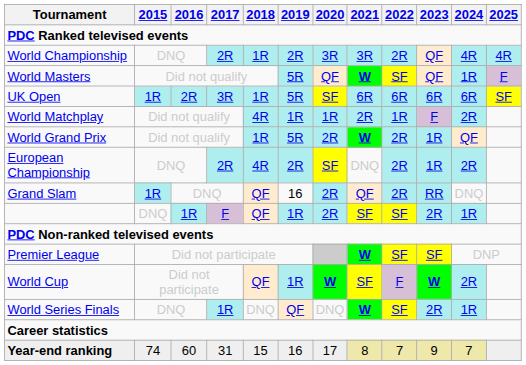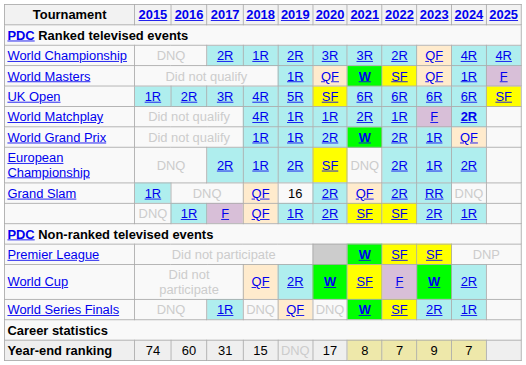World Masters | 2019: 5R -> 1R
UK Open | 2018: 1R -> 4R
World Matchplay | 2024: normal -> bold
World Grand Prix | 2019: 5R -> 1R
European Championship | 2018: 4R -> 1R
World Cup | 2019: 1R -> 2R
Year-end ranking | 2019: 16 -> DNQ
